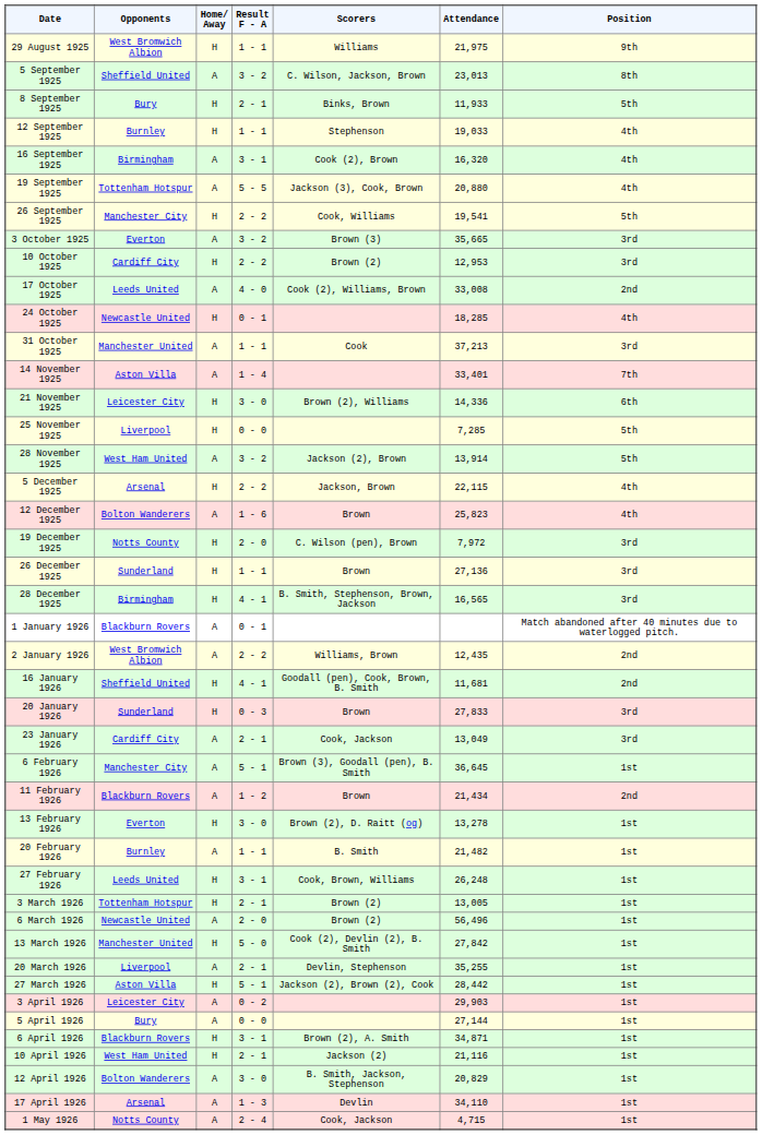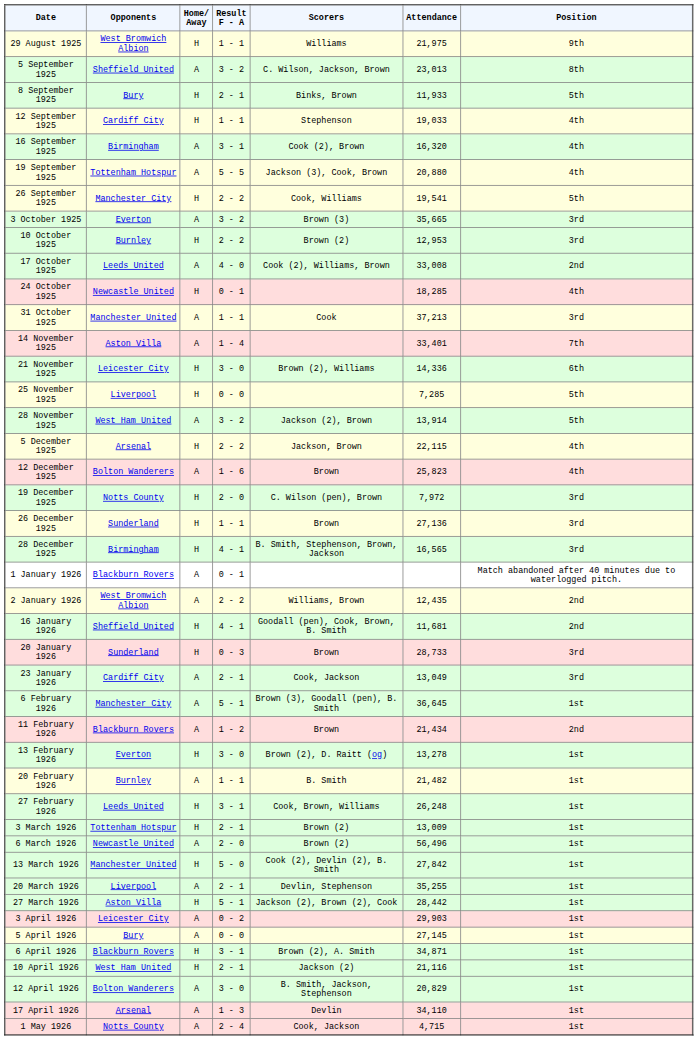12 September 1925 | Opponents: Burnley -> Cardiff City
10 October 1925 | Opponents: Cardiff City -> Burnley
20 January 1926 | Attendance: 27,833 -> 28,733
3 March 1926 | Attendance: 13,005 -> 13,009
5 April 1926 | Attendance: 27,144 -> 27,145
